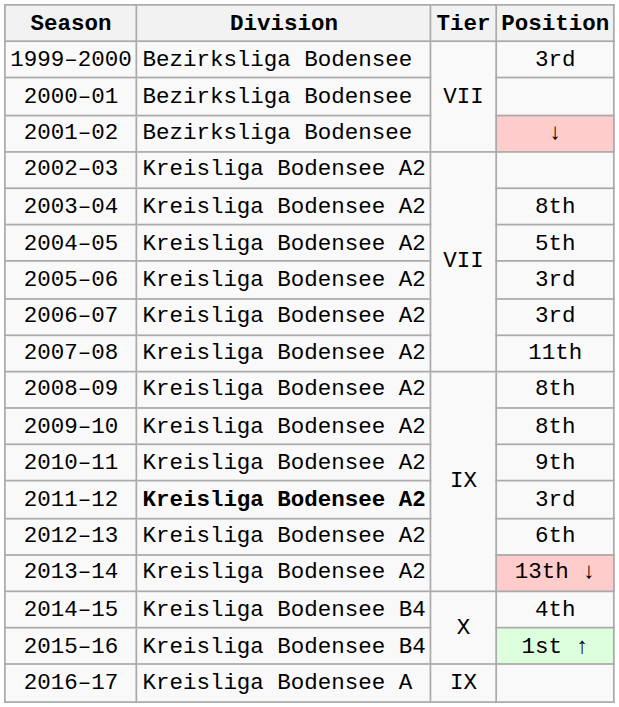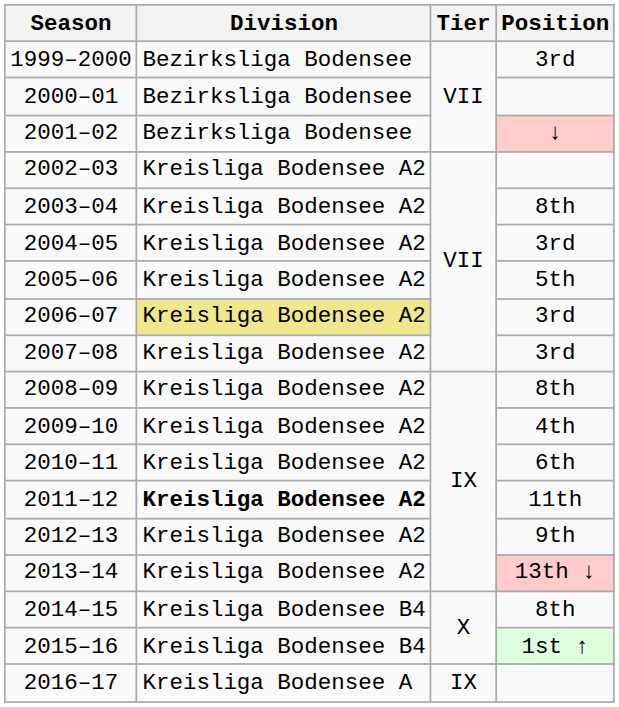2004–05 | Position: 5th -> 3rd
2005–06 | Position: 3rd -> 5th
2006–07 | Division: no background -> khaki background
2007–08 | Position: 11th -> 3rd
2009–10 | Position: 8th -> 4th
2010–11 | Position: 9th -> 6th
2011–12 | Position: 3rd -> 11th
2012–13 | Position: 6th -> 9th
2014–15 | Position: 4th -> 8th
